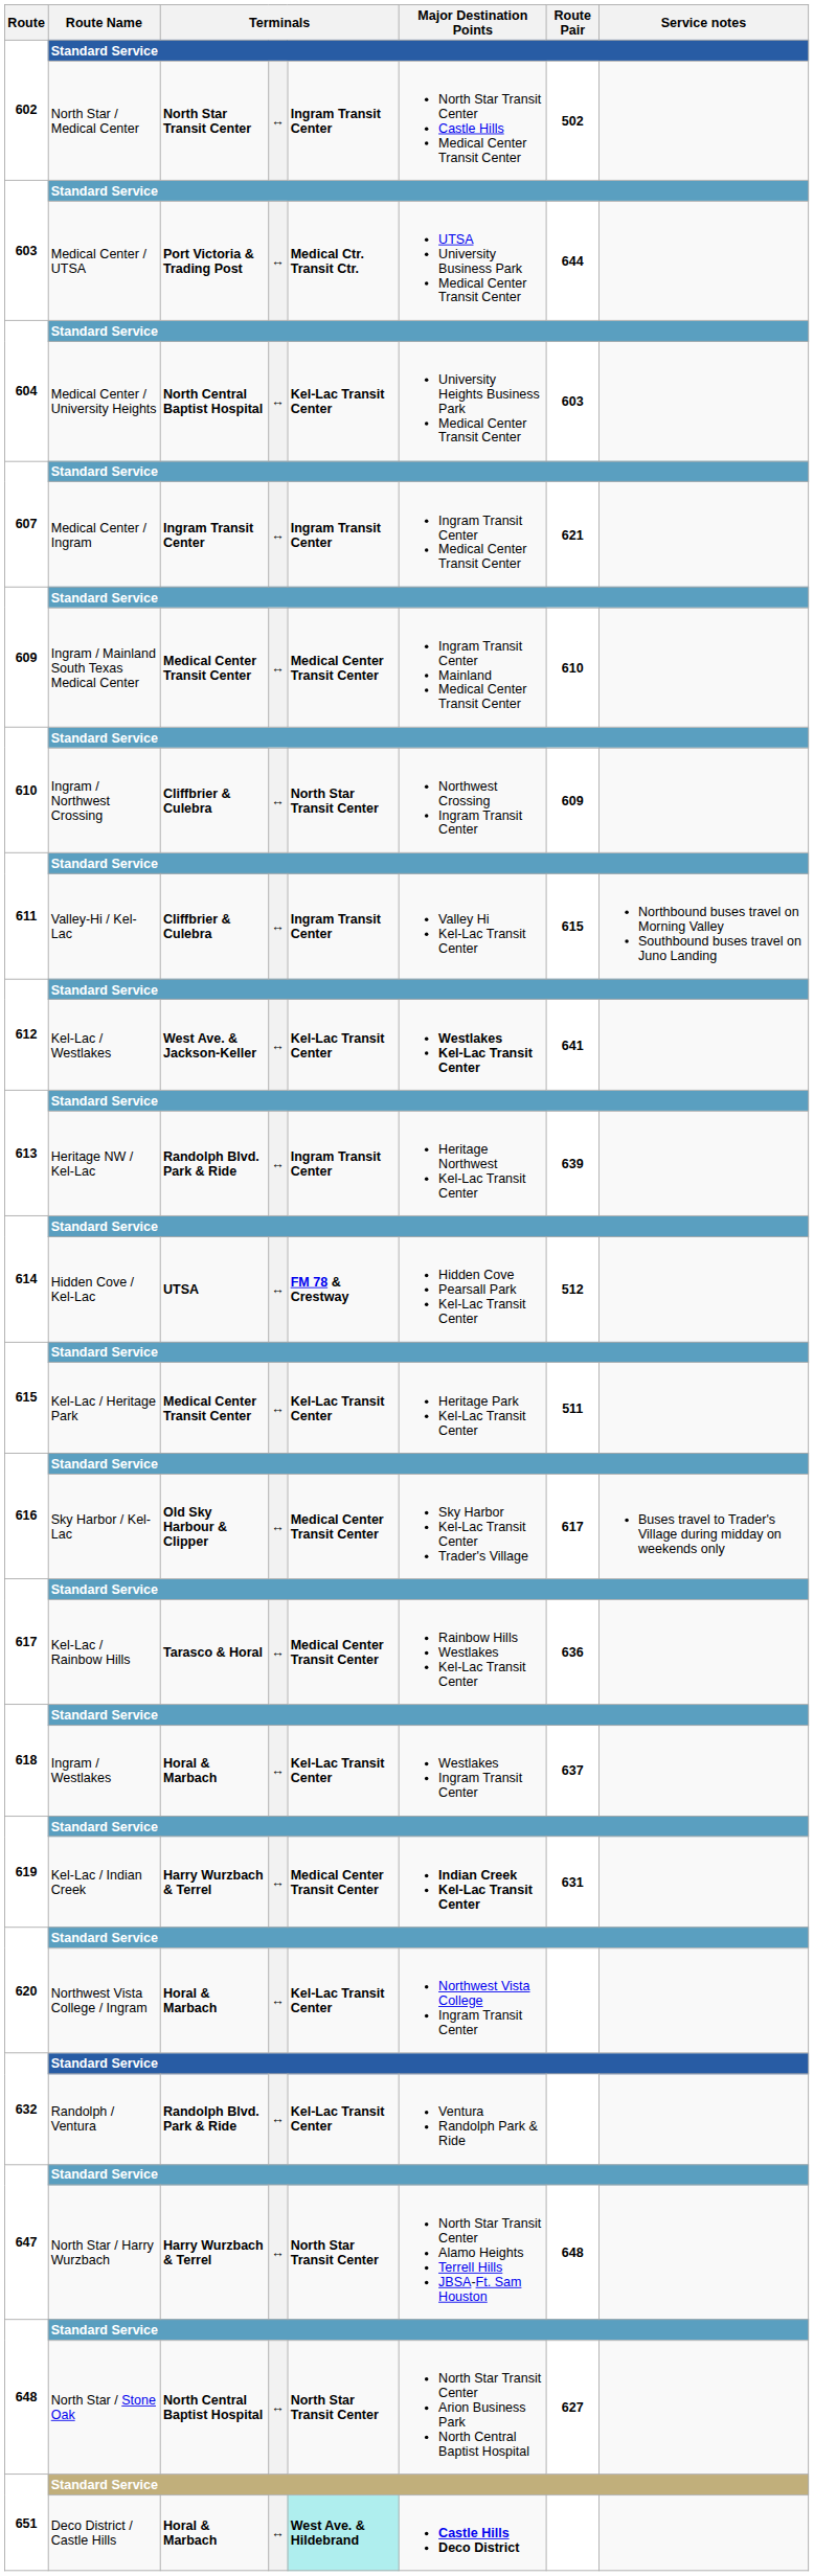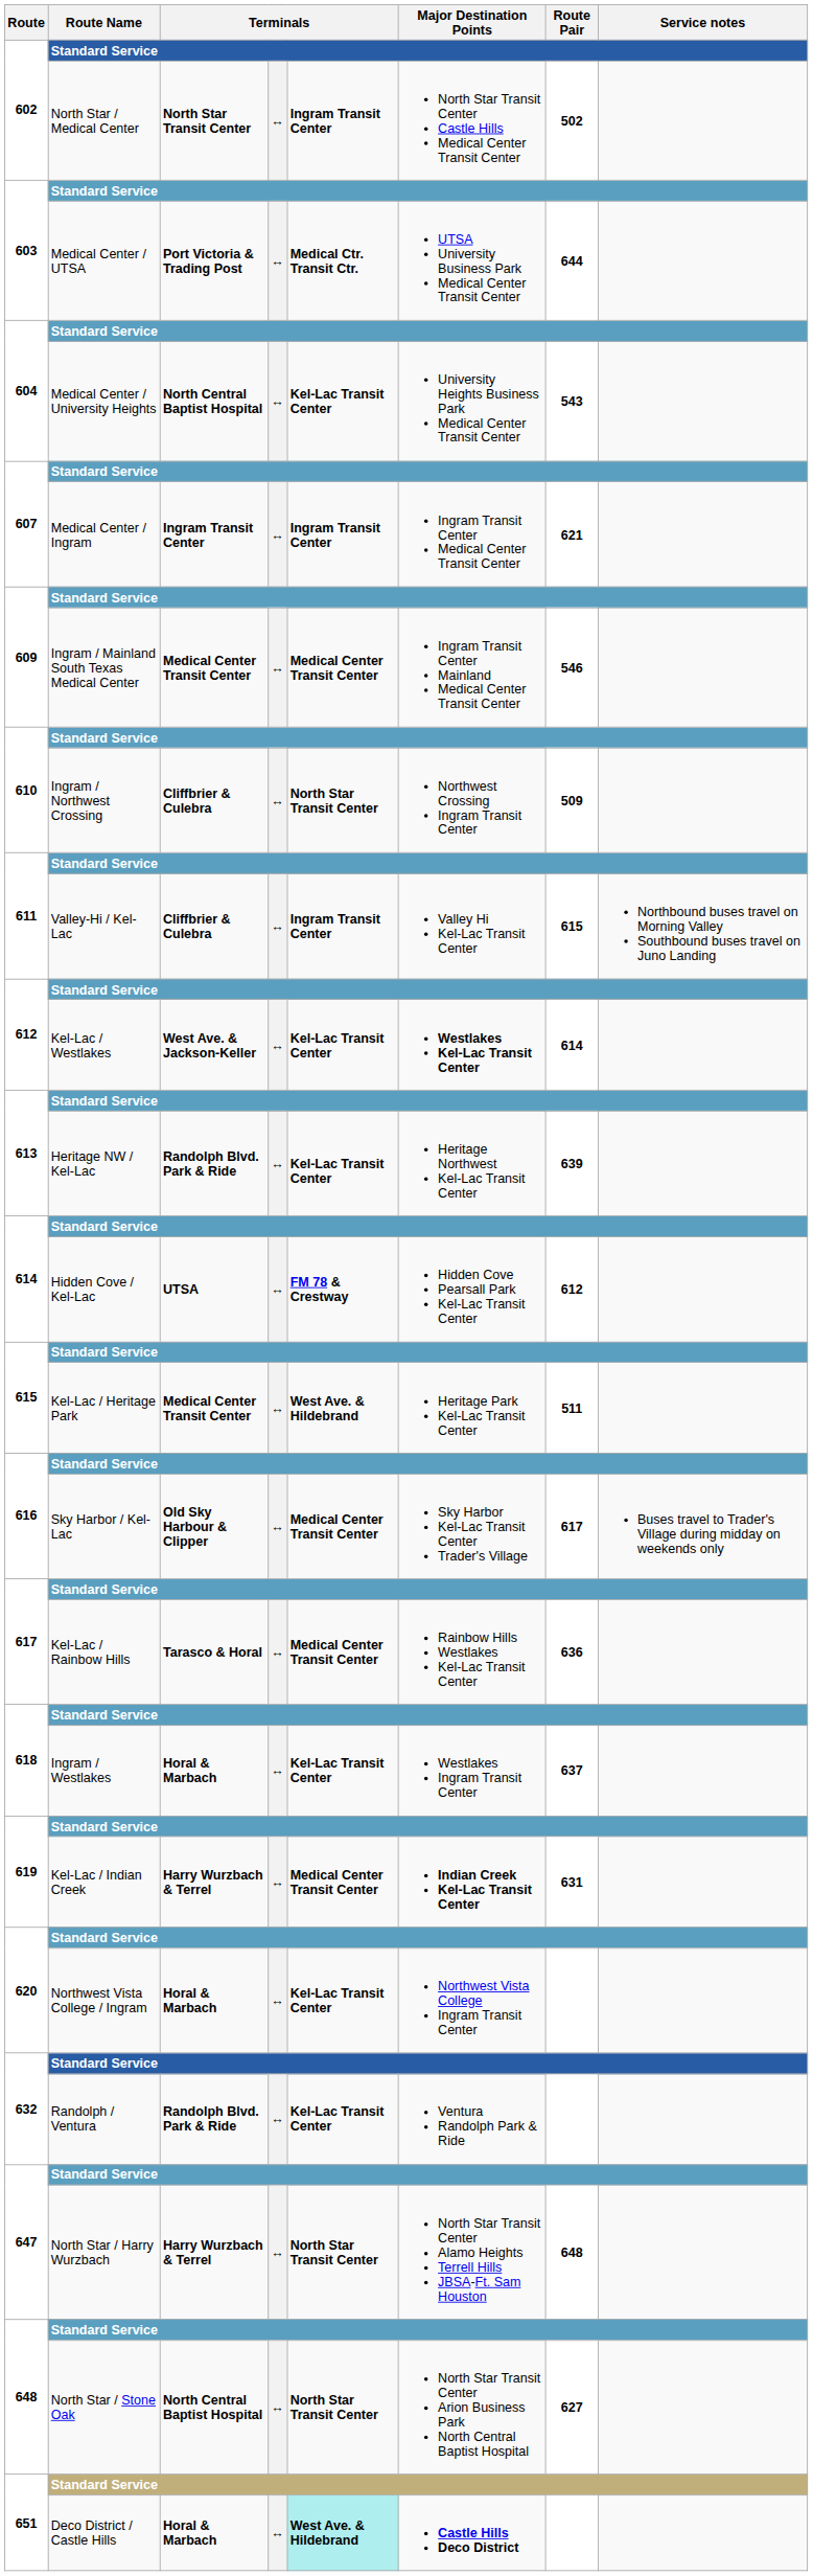Medical Center / University Heights | Route Pair: 603 -> 543
Ingram / Mainland South Texas Medical Center | Route Pair: 610 -> 546
Ingram / Northwest Crossing | Route Pair: 609 -> 509
Kel-Lac / Westlakes | Route Pair: 641 -> 614
Heritage NW / Kel-Lac | column 5: Ingram Transit Center -> Kel-Lac Transit Center
Hidden Cove / Kel-Lac | Route Pair: 512 -> 612
Kel-Lac / Heritage Park | column 5: Kel-Lac Transit Center -> West Ave. & Hildebrand
